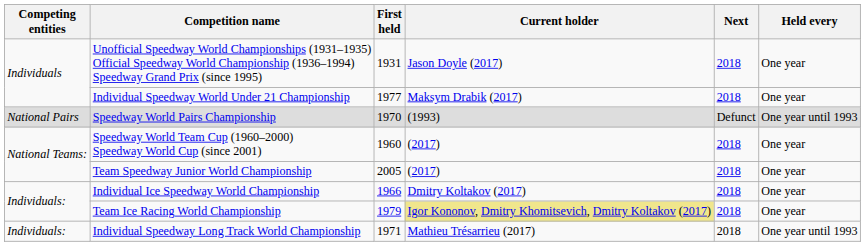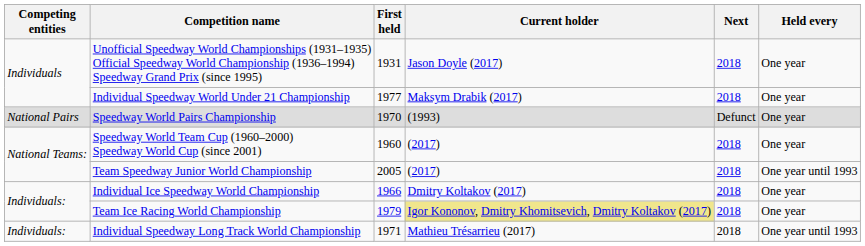Speedway World Pairs Championship | Held every: One year until 1993 -> One year
Team Speedway Junior World Championship | Held every: One year -> One year until 1993
